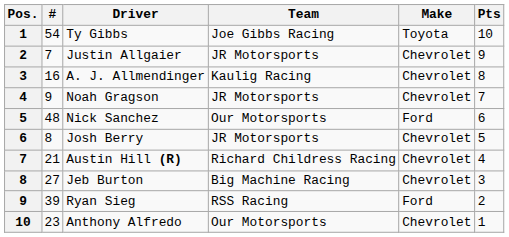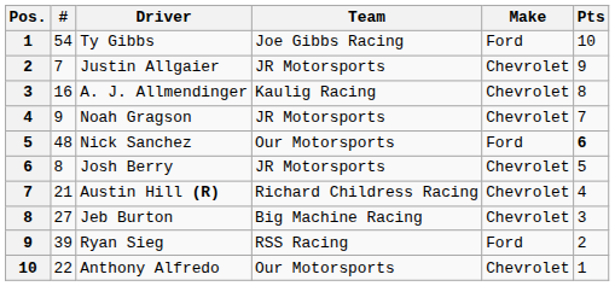Ty Gibbs | Make: Toyota -> Ford
Nick Sanchez | Pts: normal -> bold
Anthony Alfredo | #: 23 -> 22
